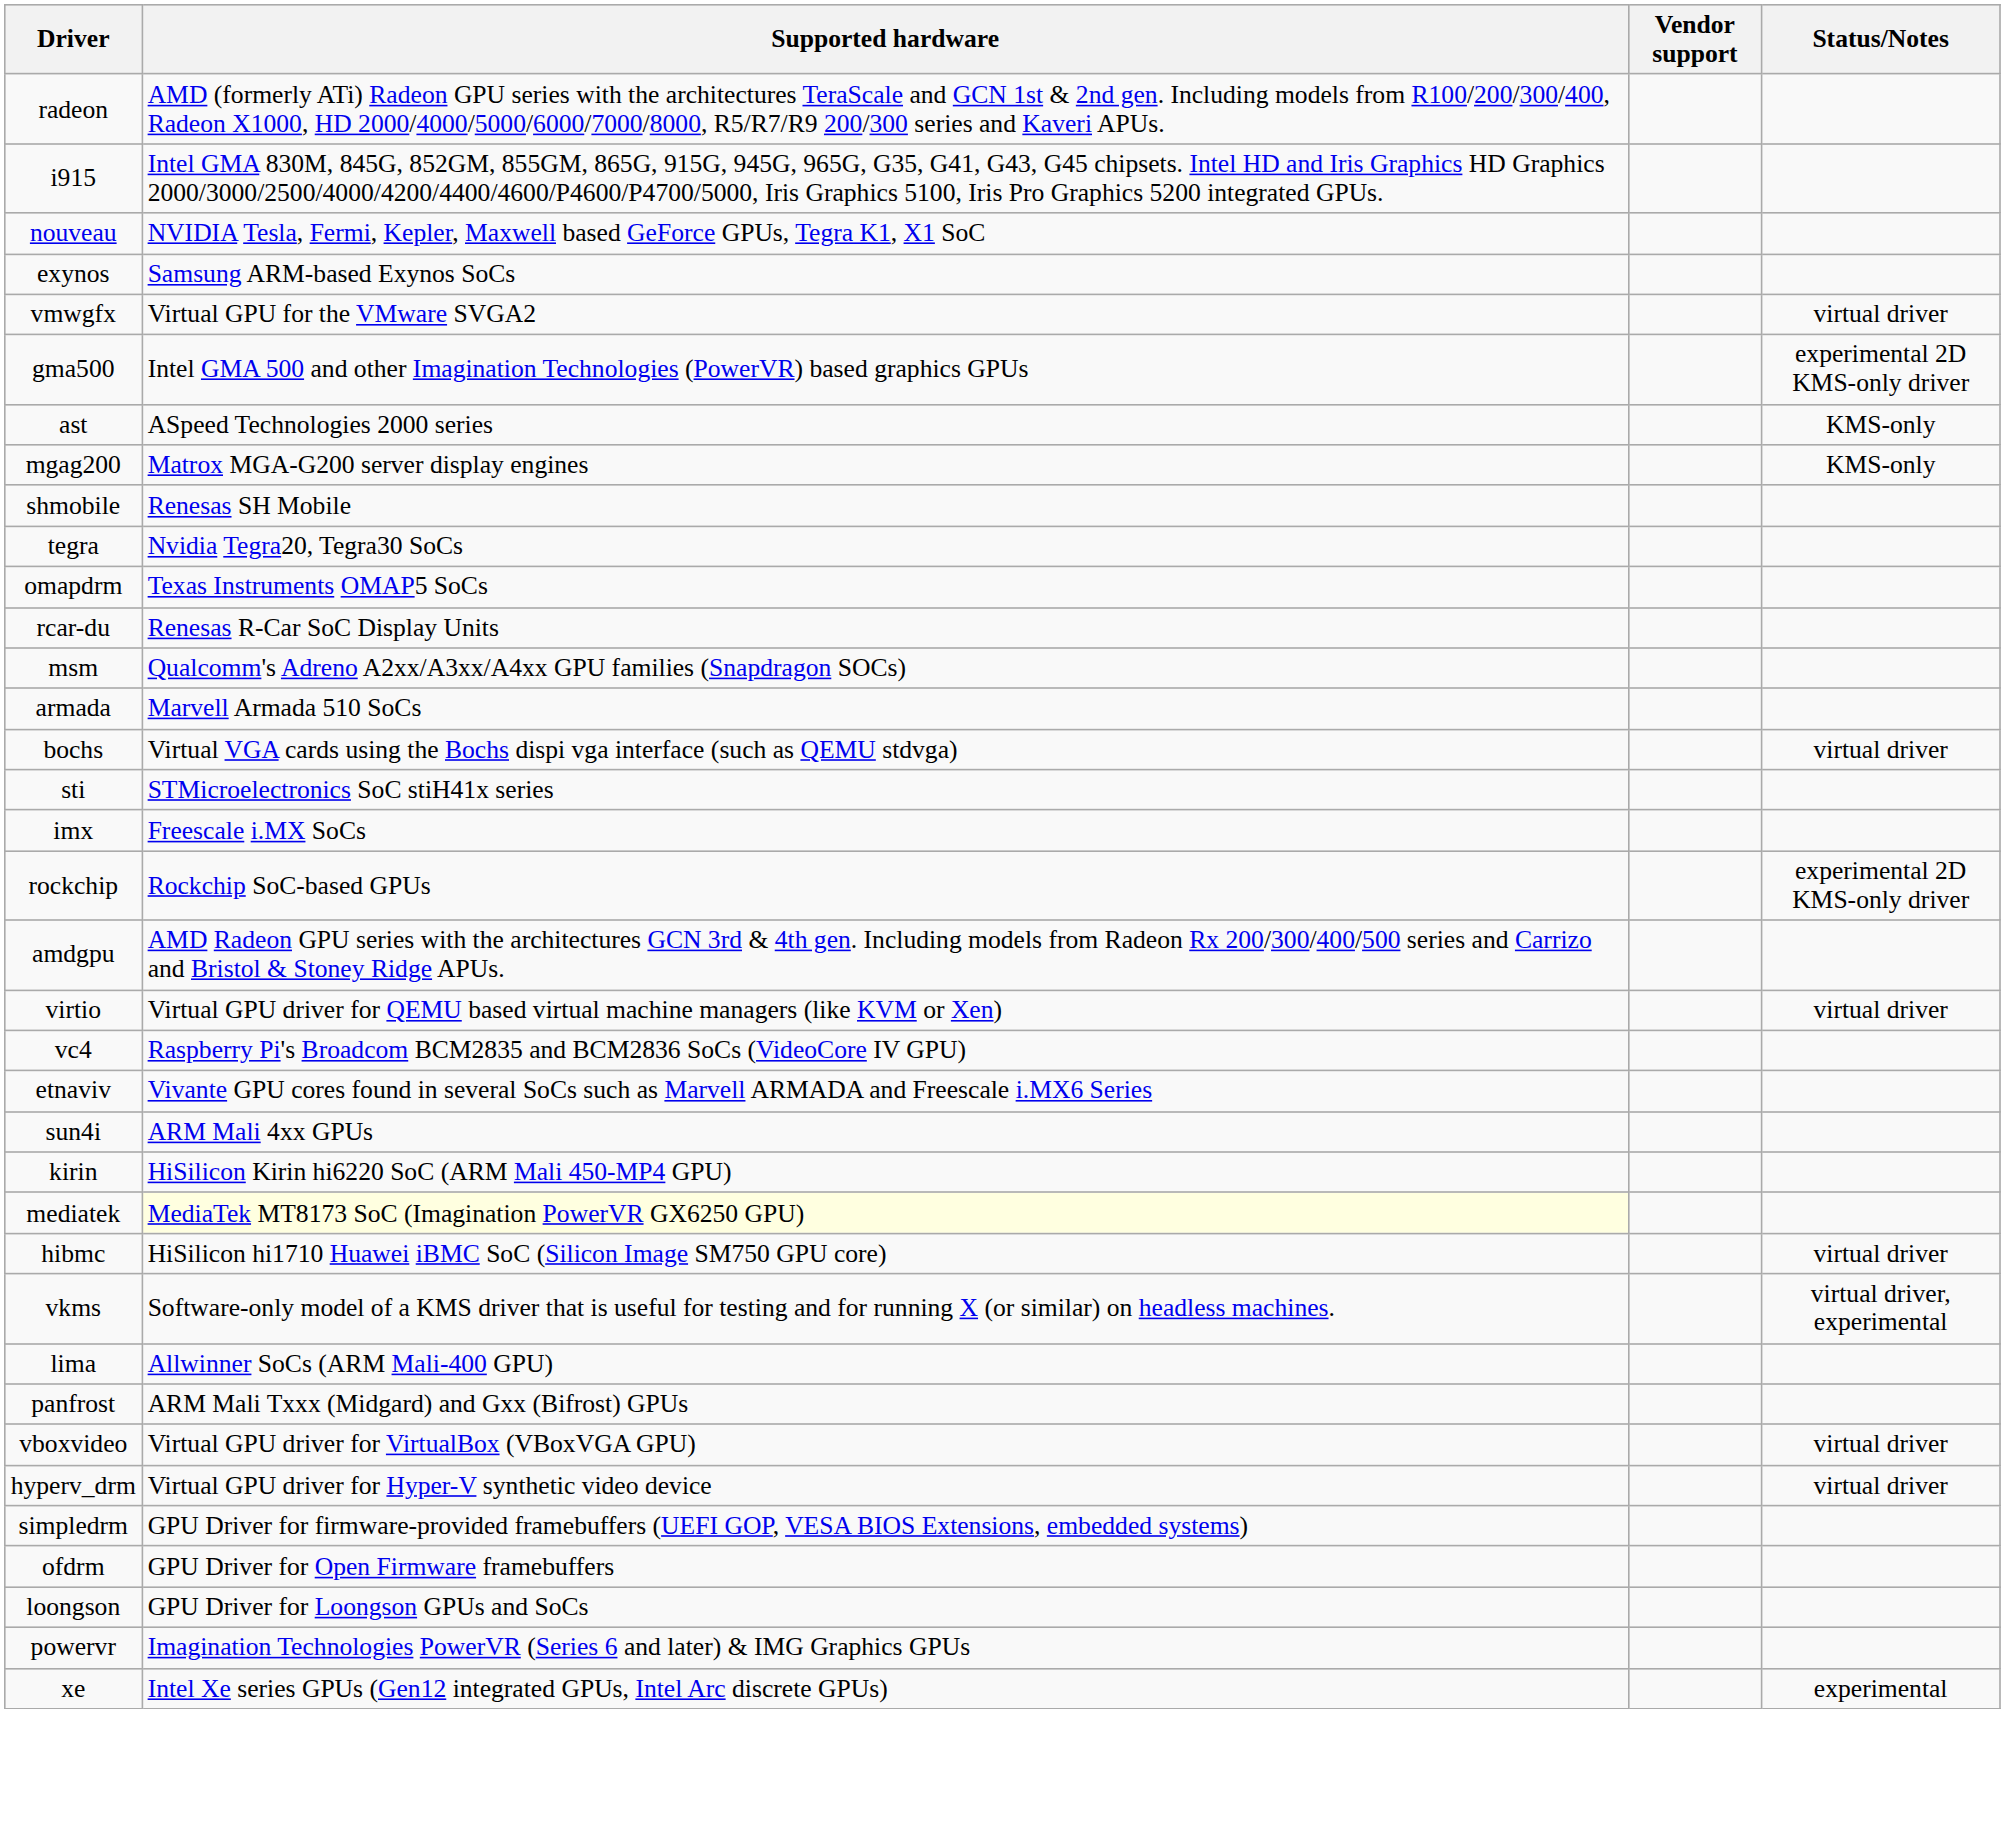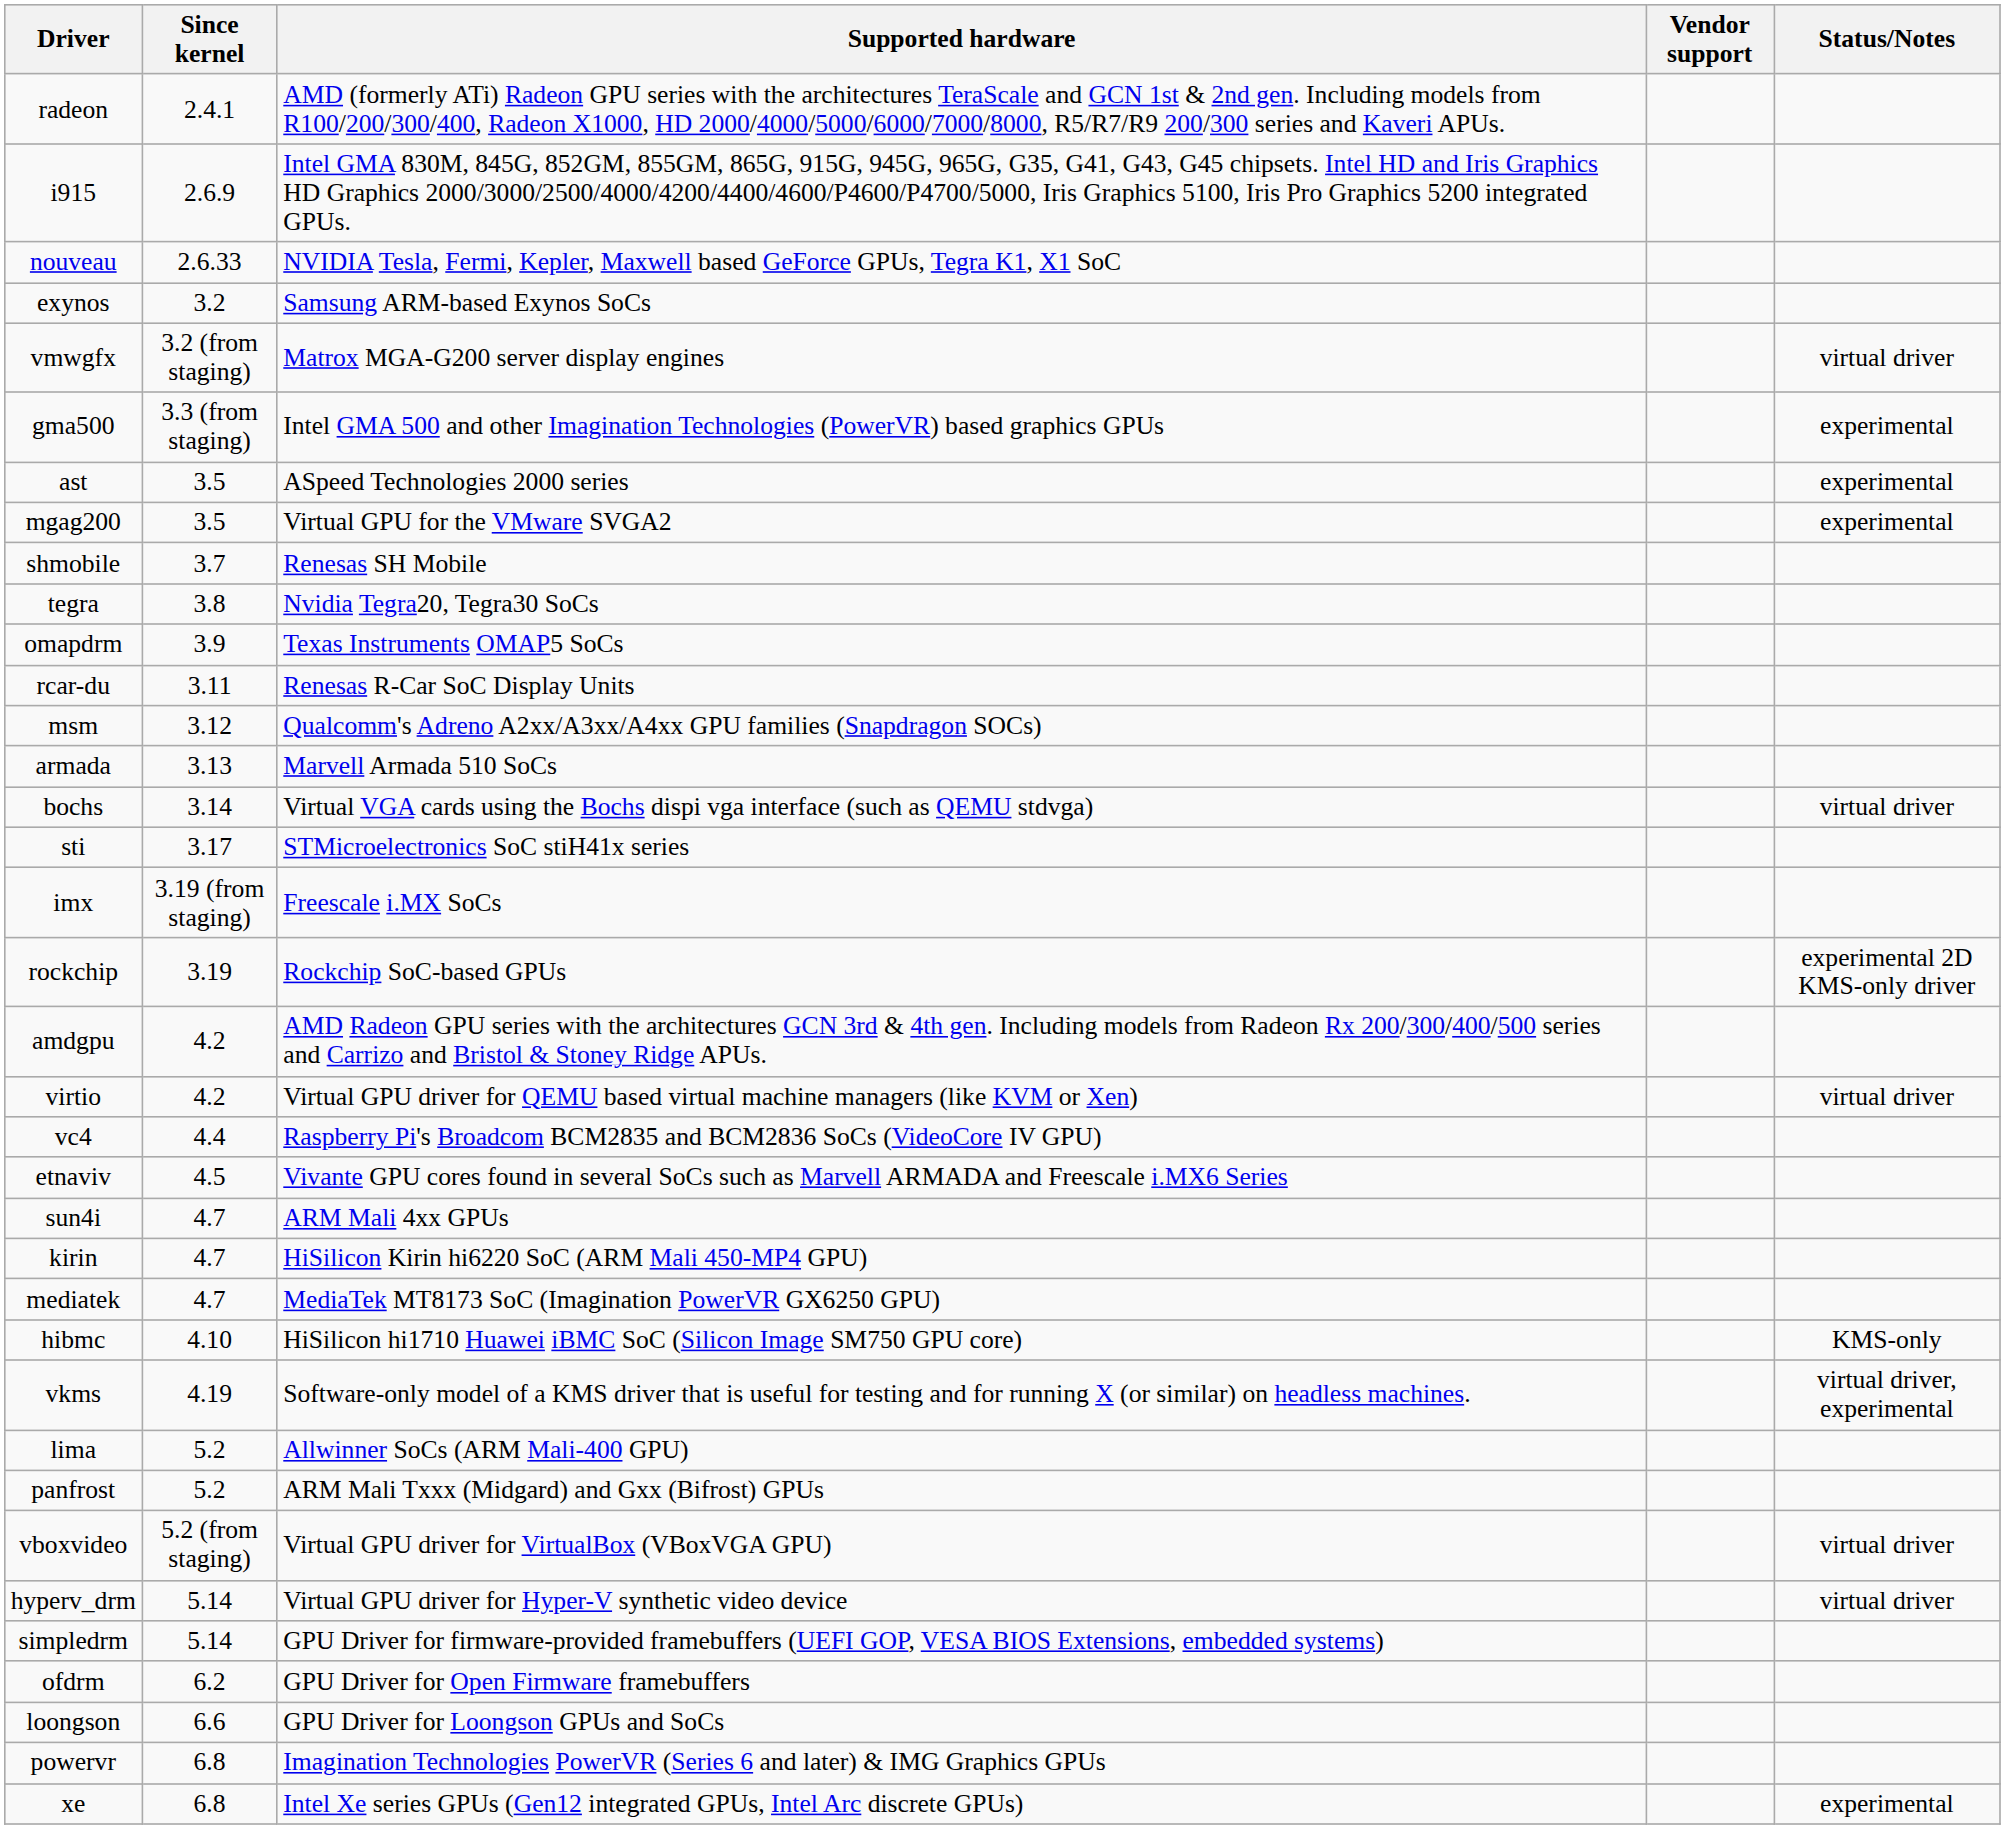+ column: Since kernel | 2.4.1 | 2.6.9 | 2.6.33 | 3.2 | 3.2 (from staging) | 3.3 (from staging) | 3.5 | 3.5 | 3.7 | 3.8 | 3.9 | 3.11 | 3.12 | 3.13 | 3.14 | 3.17 | 3.19 (from staging) | 3.19 | 4.2 | 4.2 | 4.4 | 4.5 | 4.7 | 4.7 | 4.7 | 4.10 | 4.19 | 5.2 | 5.2 | 5.2 (from staging) | 5.14 | 5.14 | 6.2 | 6.6 | 6.8 | 6.8
vmwgfx | Supported hardware: Virtual GPU for the VMware SVGA2 -> Matrox MGA-G200 server display engines
gma500 | Status/Notes: experimental 2D KMS-only driver -> experimental
ast | Status/Notes: KMS-only -> experimental
mgag200 | Supported hardware: Matrox MGA-G200 server display engines -> Virtual GPU for the VMware SVGA2
mgag200 | Status/Notes: KMS-only -> experimental
mediatek | Supported hardware: lightyellow background -> no background
hibmc | Status/Notes: virtual driver -> KMS-only
